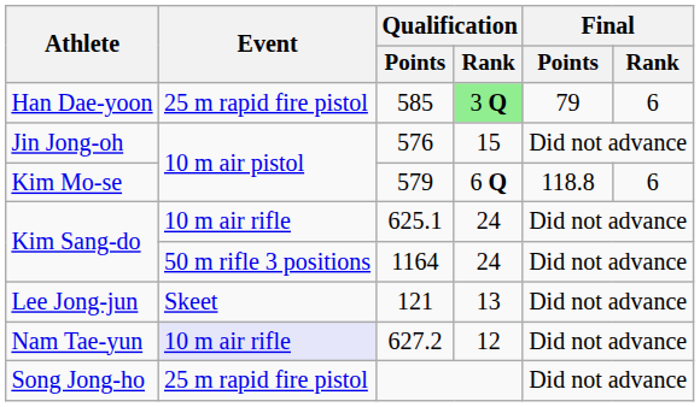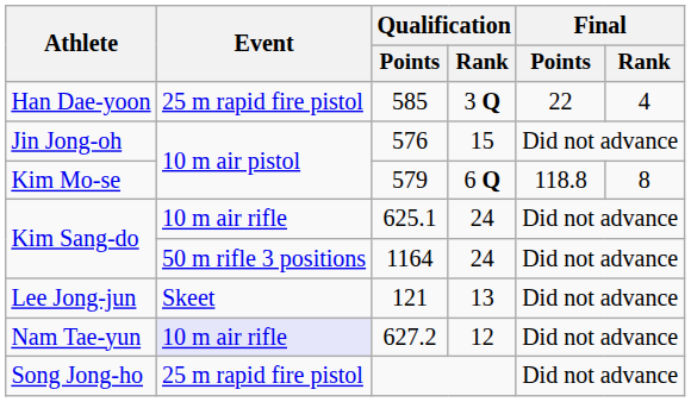585 | Qualification / Rank: lightgreen background -> no background
585 | Final / Points: 79 -> 22
585 | Final / Rank: 6 -> 4
579 | Final / Rank: 6 -> 8
